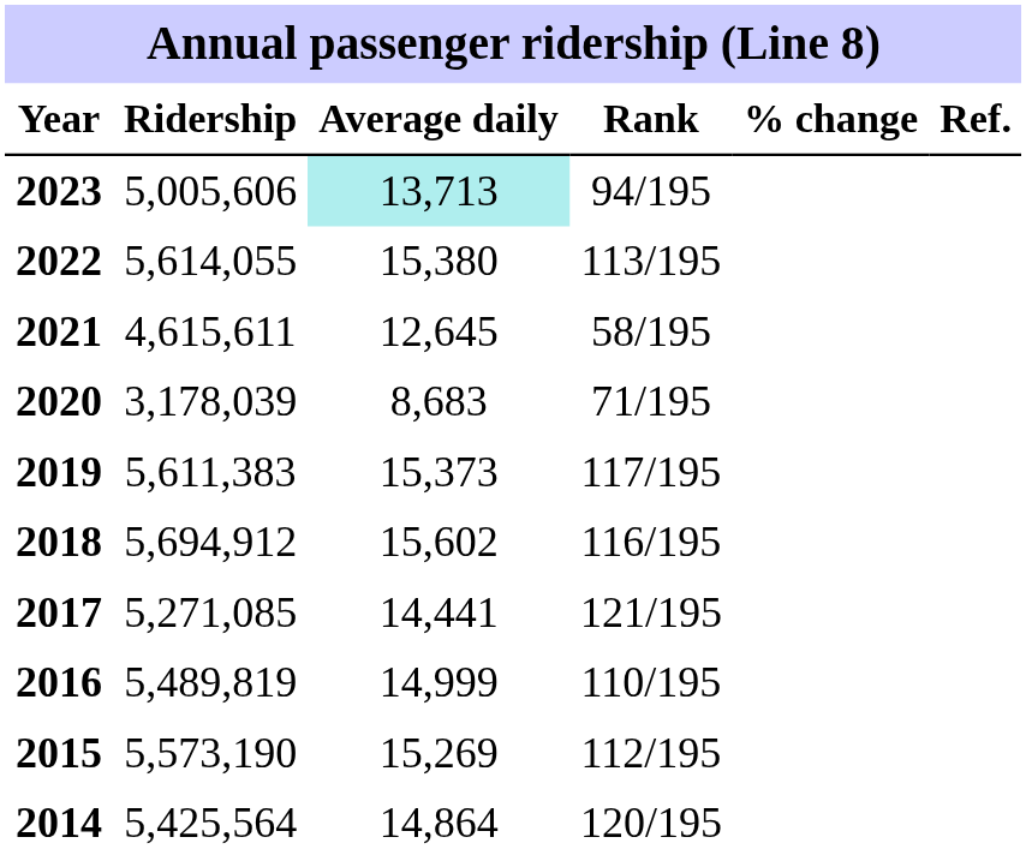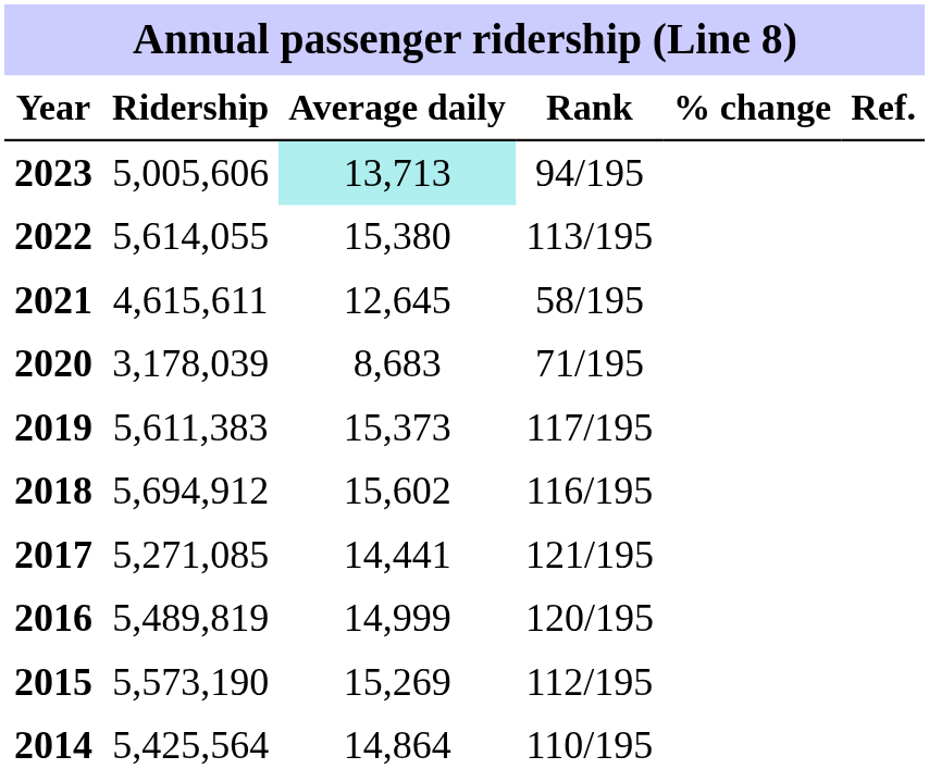2016 | Rank: 110/195 -> 120/195
2014 | Rank: 120/195 -> 110/195
